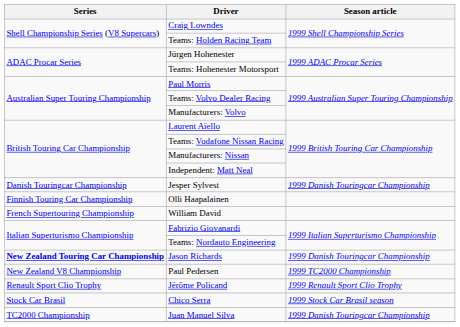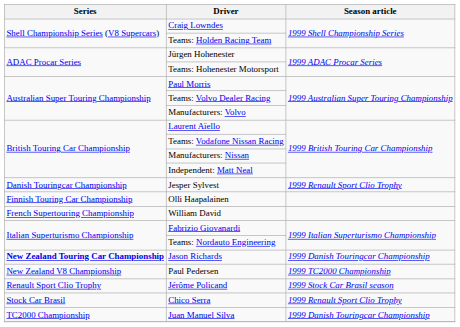Jesper Sylvest | Season article: 1999 Danish Touringcar Championship -> 1999 Renault Sport Clio Trophy
Jérôme Policand | Season article: 1999 Renault Sport Clio Trophy -> 1999 Stock Car Brasil season
Chico Serra | Season article: 1999 Stock Car Brasil season -> 1999 Renault Sport Clio Trophy
